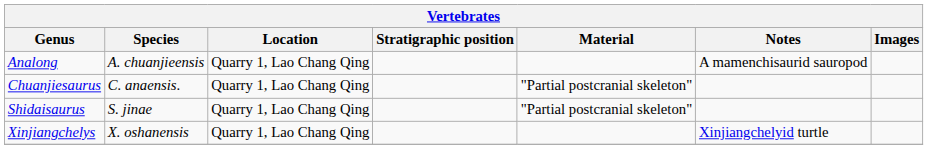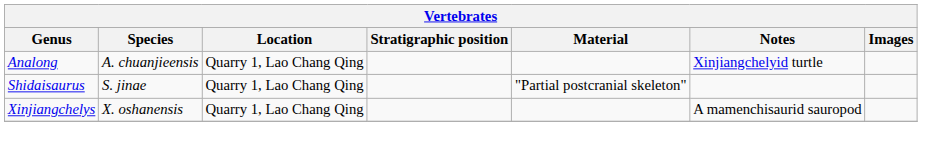Analong | Notes: A mamenchisaurid sauropod -> Xinjiangchelyid turtle
- row: Chuanjiesaurus | C. anaensis. | Quarry 1, Lao Chang Qing | "Partial postcranial skeleton"
Xinjiangchelys | Notes: Xinjiangchelyid turtle -> A mamenchisaurid sauropod
